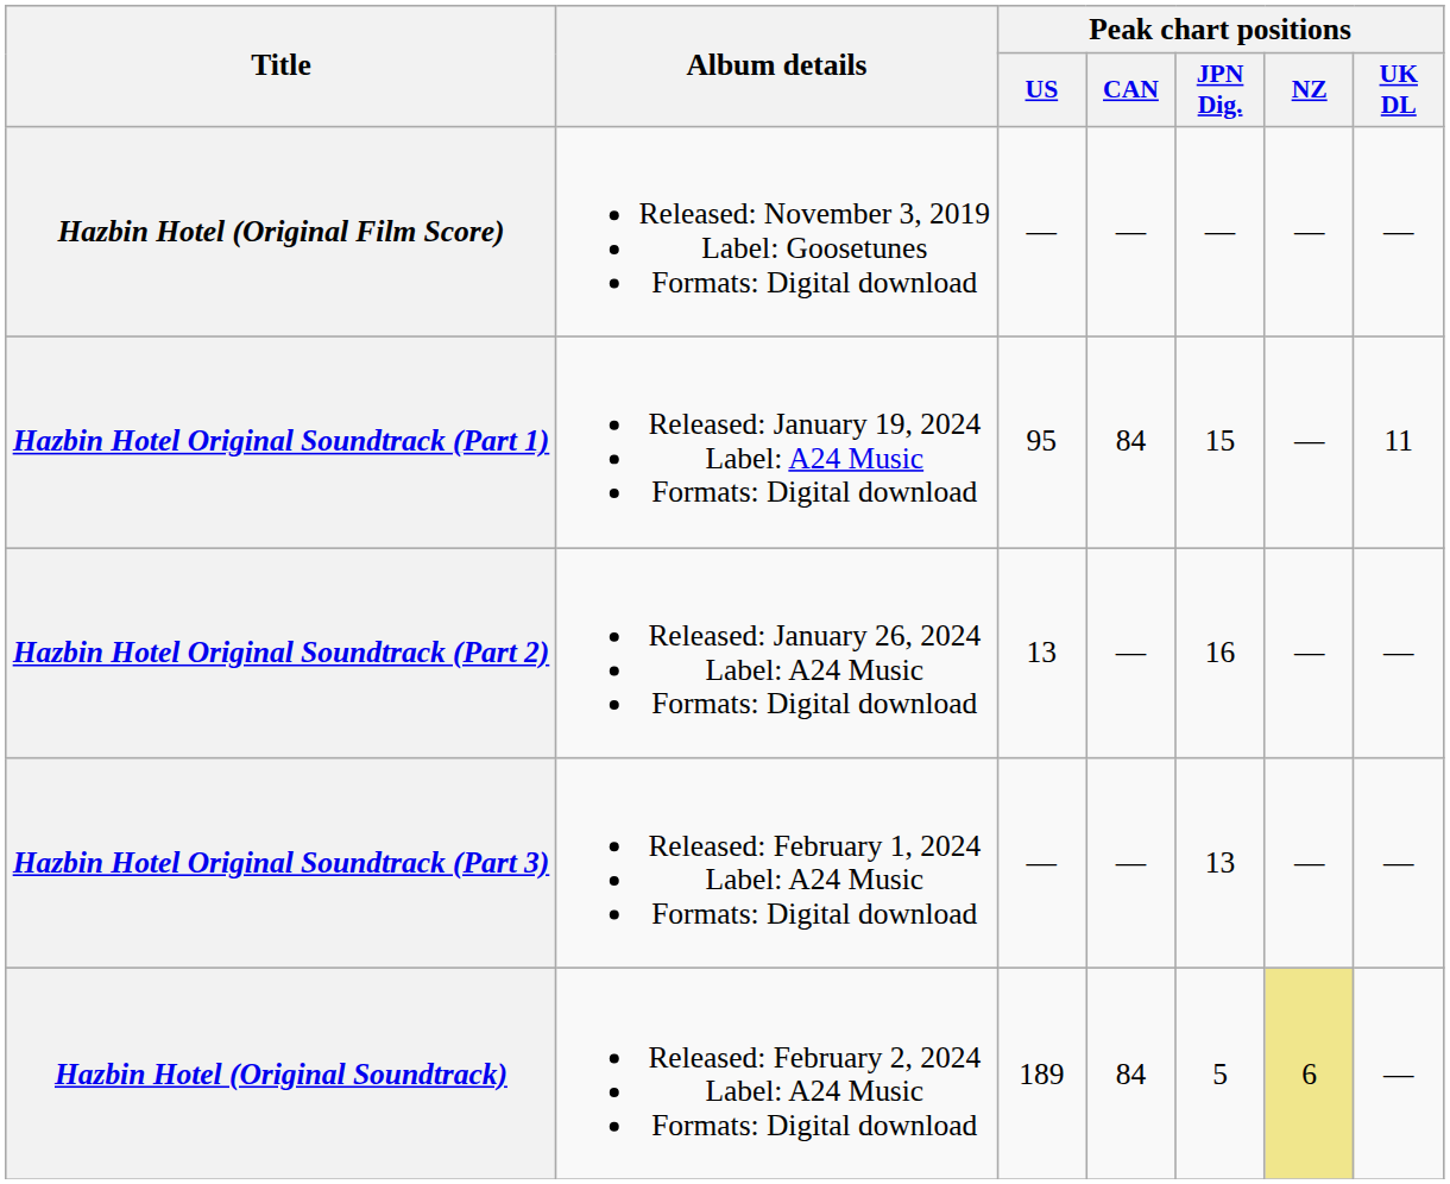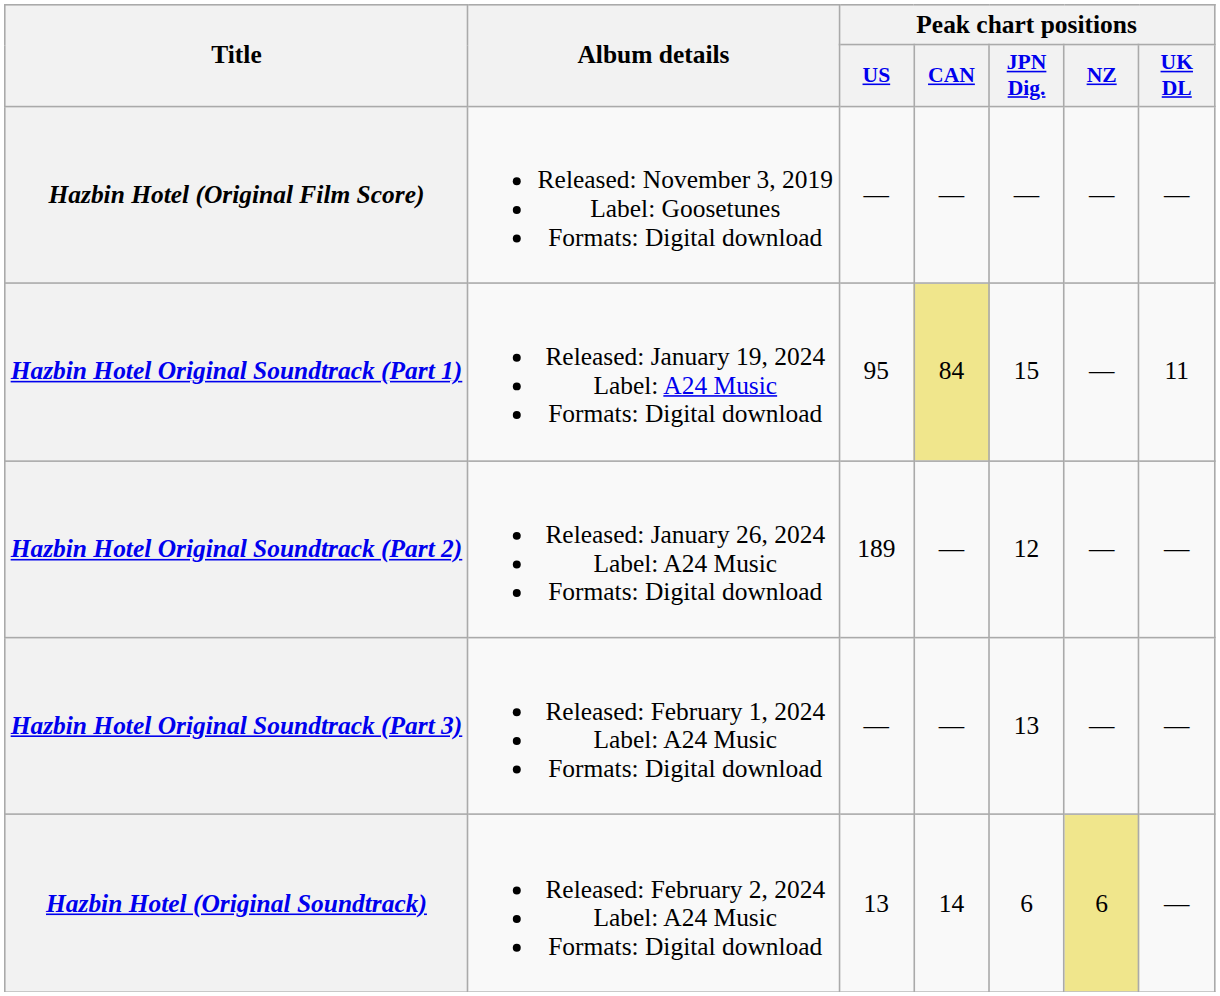Hazbin Hotel Original Soundtrack (Part 1) | Peak chart positions / CAN: no background -> khaki background
Hazbin Hotel Original Soundtrack (Part 2) | Peak chart positions / US: 13 -> 189
Hazbin Hotel Original Soundtrack (Part 2) | Peak chart positions / JPN Dig.: 16 -> 12
Hazbin Hotel (Original Soundtrack) | Peak chart positions / US: 189 -> 13
Hazbin Hotel (Original Soundtrack) | Peak chart positions / CAN: 84 -> 14
Hazbin Hotel (Original Soundtrack) | Peak chart positions / JPN Dig.: 5 -> 6
